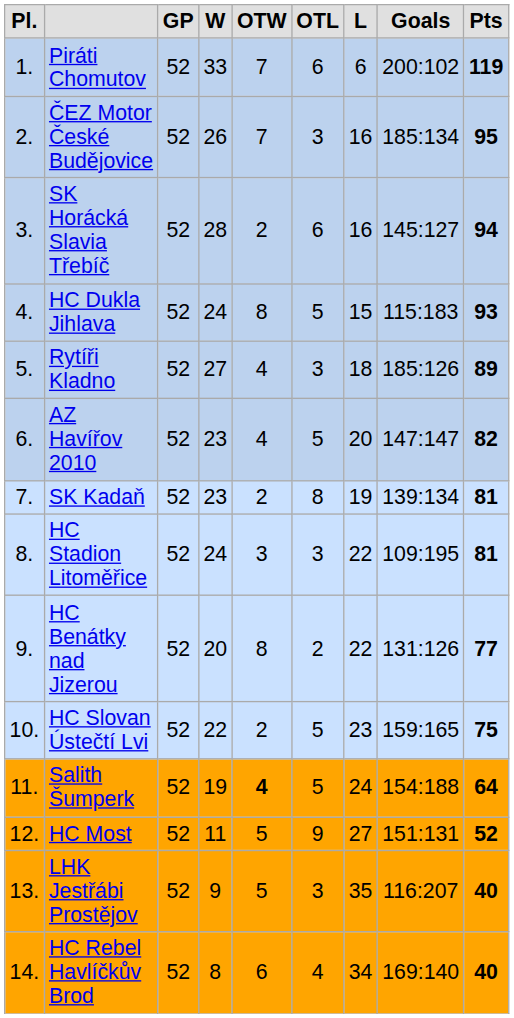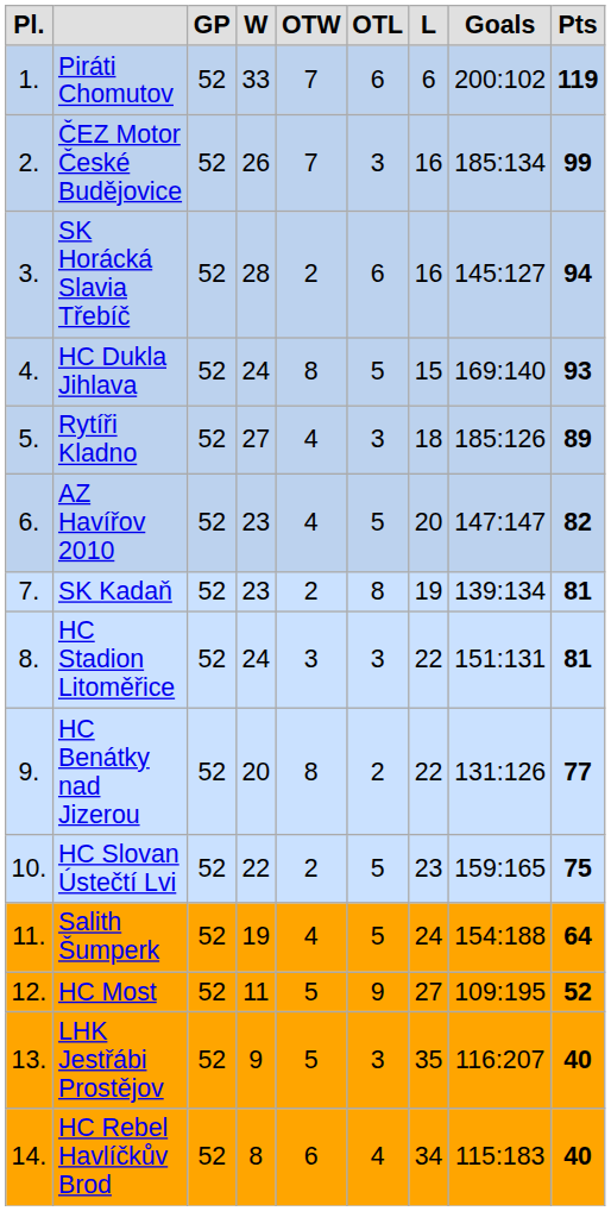ČEZ Motor České Budějovice | column 9: 95 -> 99
HC Dukla Jihlava | column 8: 115:183 -> 169:140
HC Stadion Litoměřice | column 8: 109:195 -> 151:131
Salith Šumperk | column 5: bold -> normal
HC Most | column 8: 151:131 -> 109:195
HC Rebel Havlíčkův Brod | column 8: 169:140 -> 115:183
